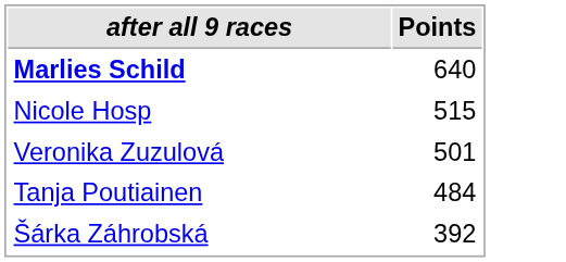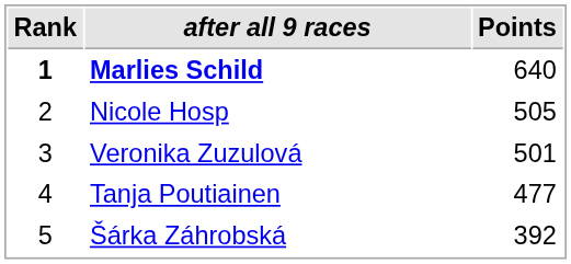+ column: Rank | 1 | 2 | 3 | 4 | 5
Nicole Hosp | Points: 515 -> 505
Tanja Poutiainen | Points: 484 -> 477
